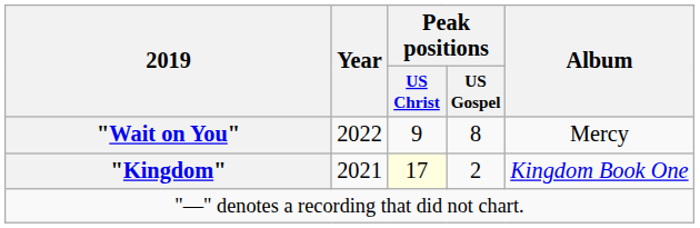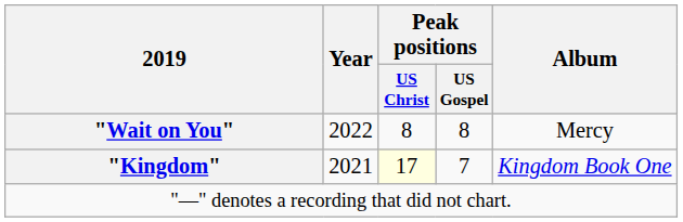"Wait on You" | Peak positions / US Christ: 9 -> 8
"Kingdom" | Peak positions / US Gospel: 2 -> 7
